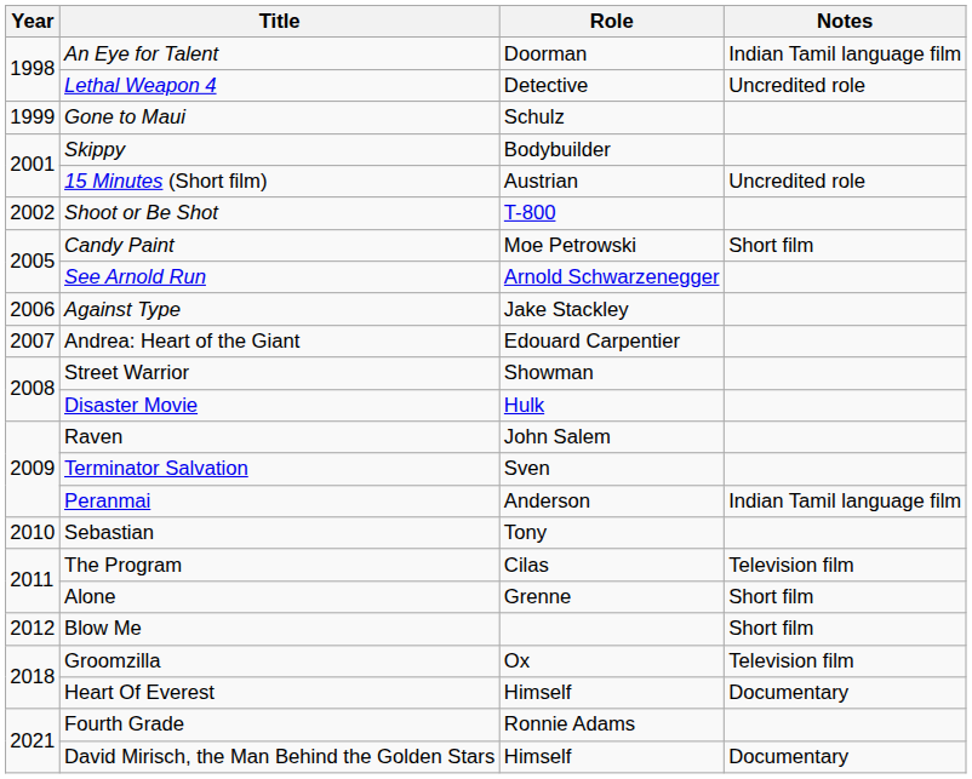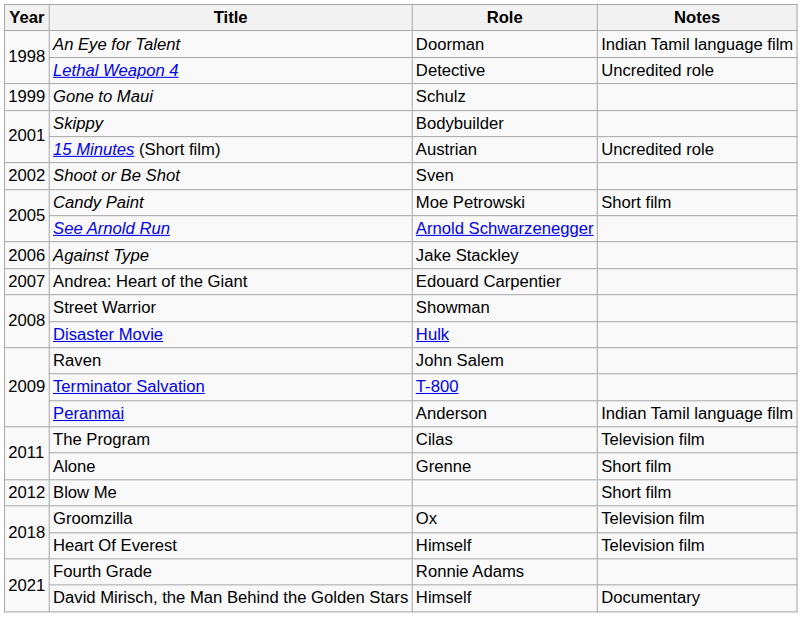Shoot or Be Shot | Role: T-800 -> Sven
Terminator Salvation | Role: Sven -> T-800
- row: 2010 | Sebastian | Tony
Heart Of Everest | Notes: Documentary -> Television film
